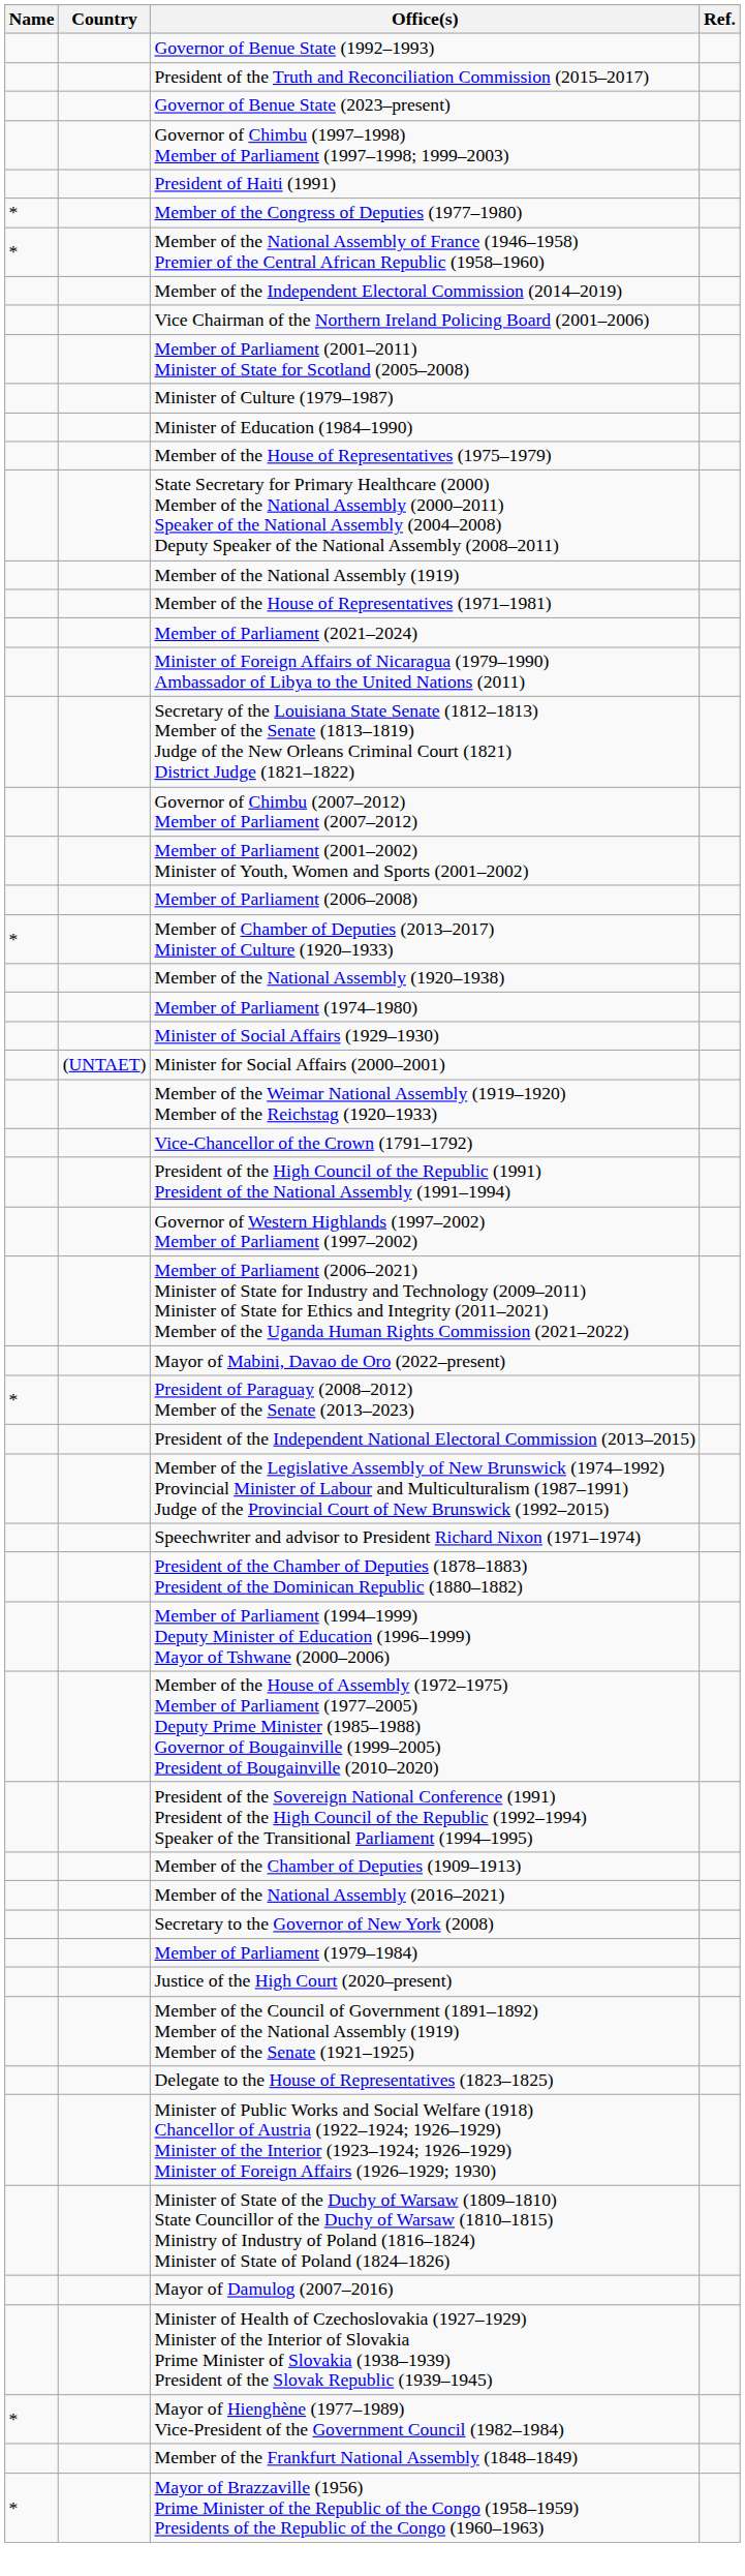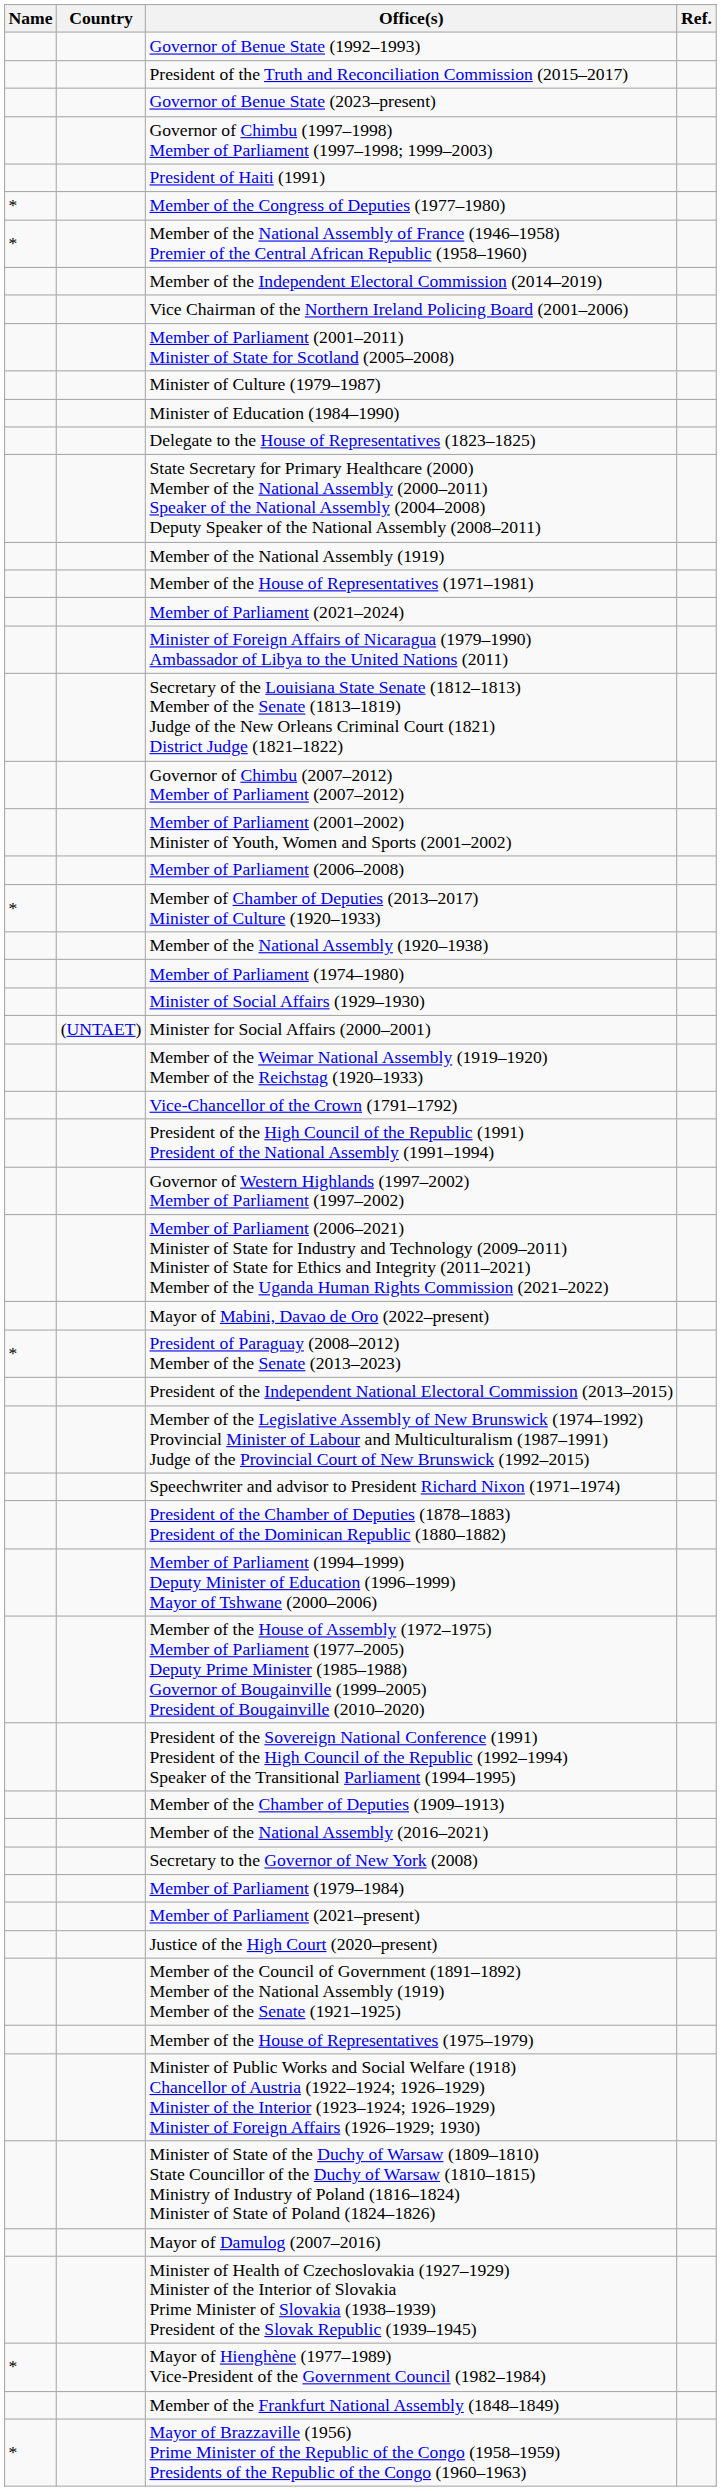rows swapped: Member of the House of Representatives (1975–1979) <-> Delegate to the House of Representatives (1823–1825)
+ row: Member of Parliament (2021–present)
